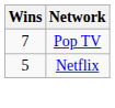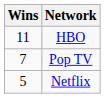+ row: 11 | HBO
